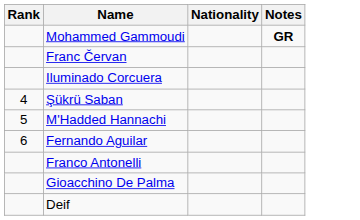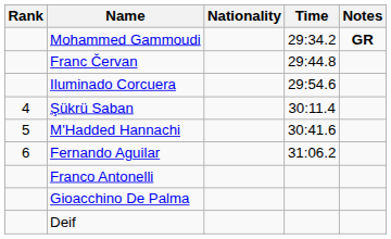+ column: Time | 29:34.2 | 29:44.8 | 29:54.6 | 30:11.4 | 30:41.6 | 31:06.2
